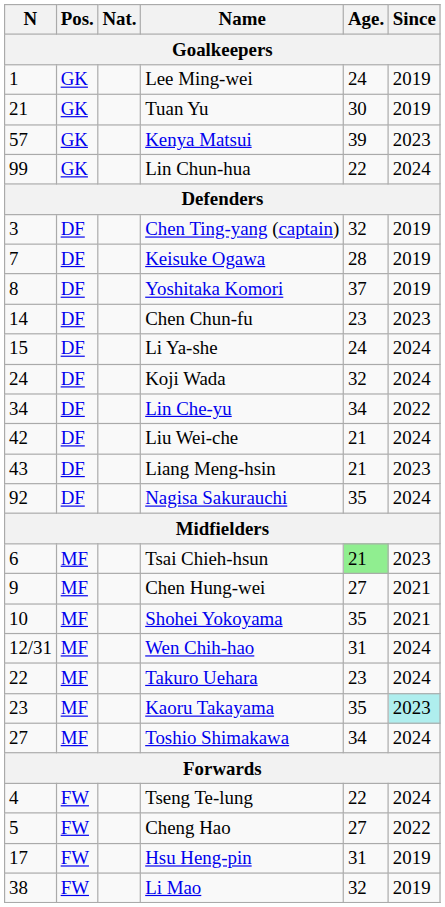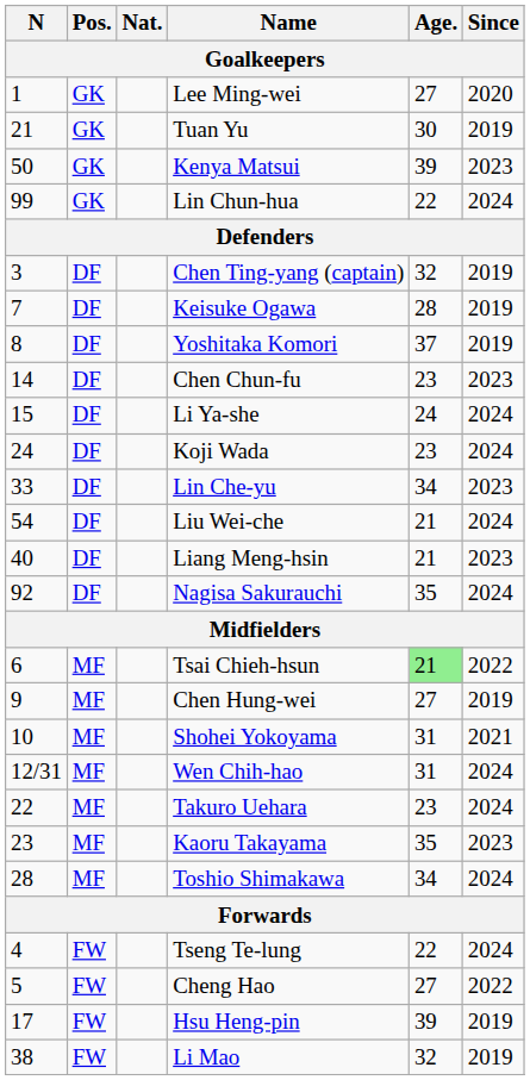Lee Ming-wei | Age.: 24 -> 27
Lee Ming-wei | Since: 2019 -> 2020
Kenya Matsui | N: 57 -> 50
Koji Wada | Age.: 32 -> 23
Lin Che-yu | N: 34 -> 33
Lin Che-yu | Since: 2022 -> 2023
Liu Wei-che | N: 42 -> 54
Liang Meng-hsin | N: 43 -> 40
Tsai Chieh-hsun | Since: 2023 -> 2022
Chen Hung-wei | Since: 2021 -> 2019
Shohei Yokoyama | Age.: 35 -> 31
Kaoru Takayama | Since: paleturquoise background -> no background
Toshio Shimakawa | N: 27 -> 28
Hsu Heng-pin | Age.: 31 -> 39
